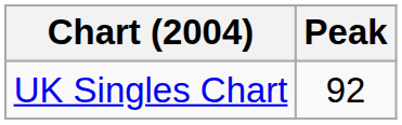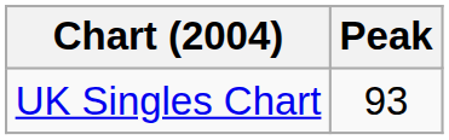UK Singles Chart | Peak: 92 -> 93
